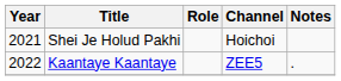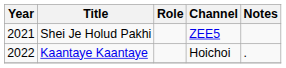Shei Je Holud Pakhi | Channel: Hoichoi -> ZEE5
Kaantaye Kaantaye | Channel: ZEE5 -> Hoichoi
